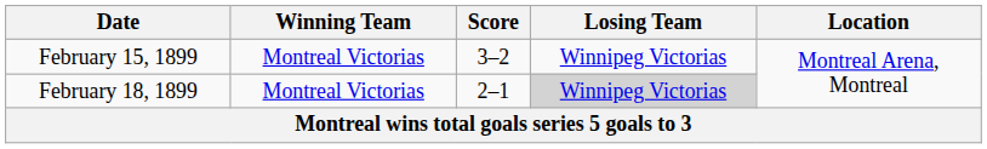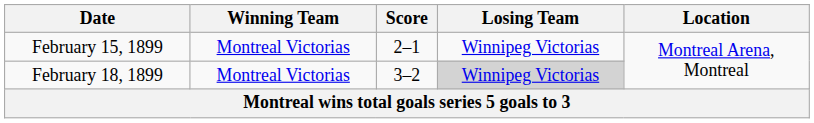February 15, 1899 | Score: 3–2 -> 2–1
February 18, 1899 | Score: 2–1 -> 3–2
